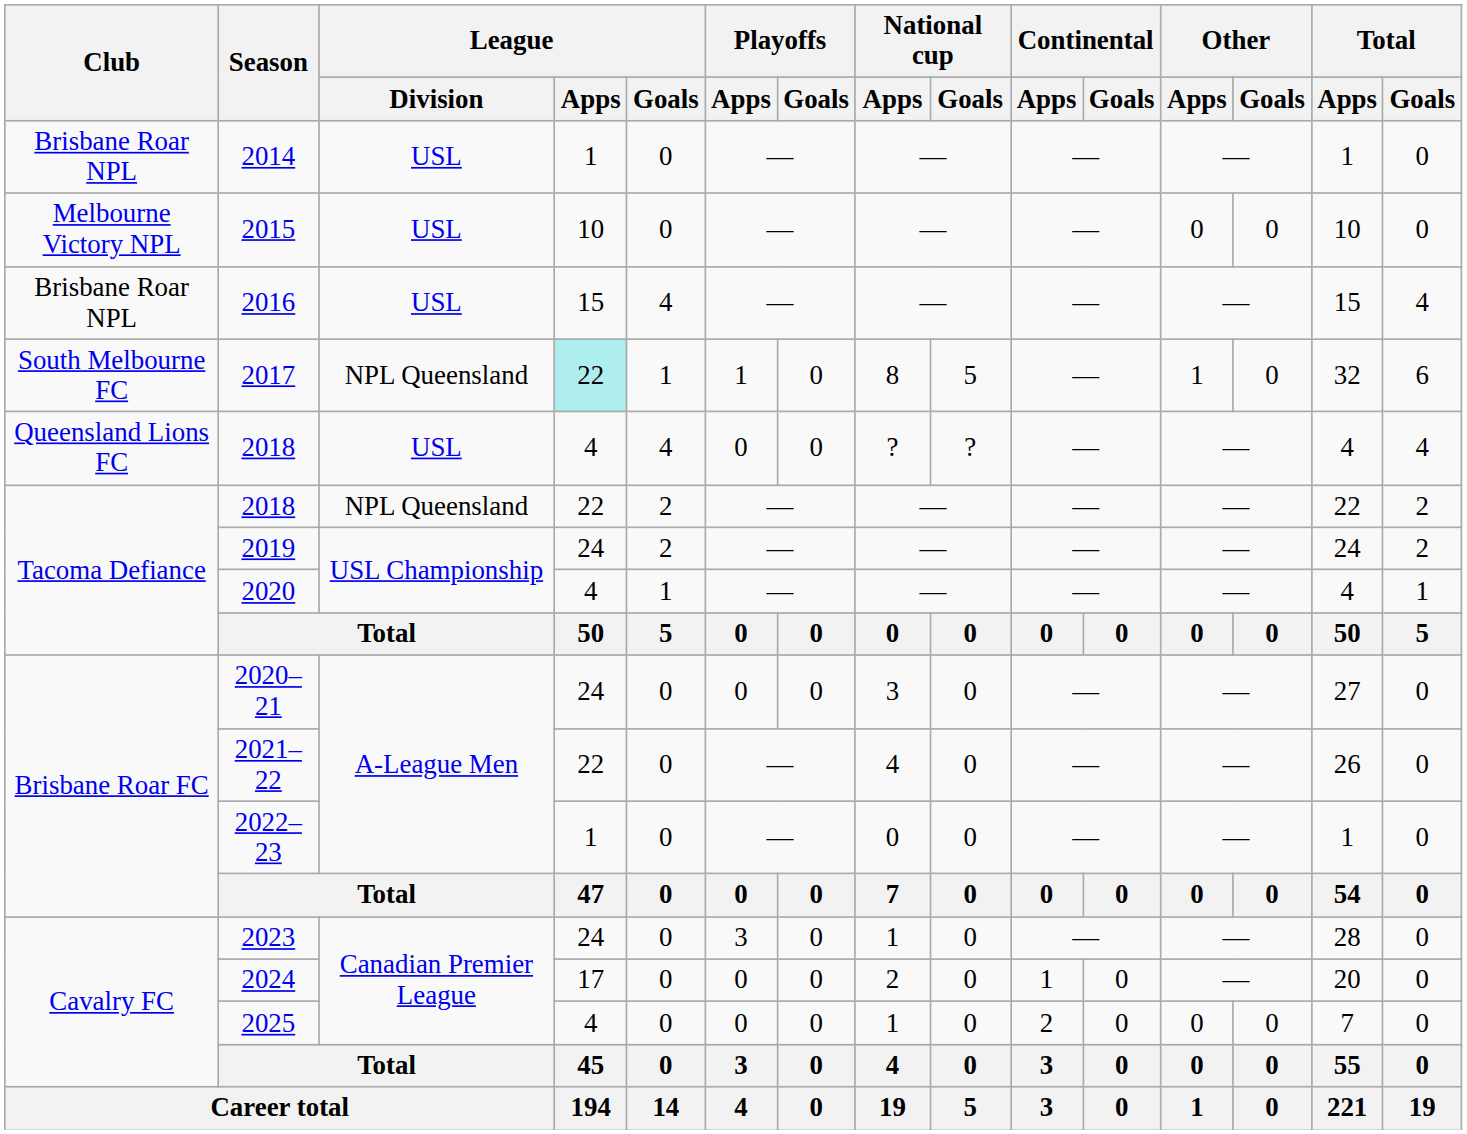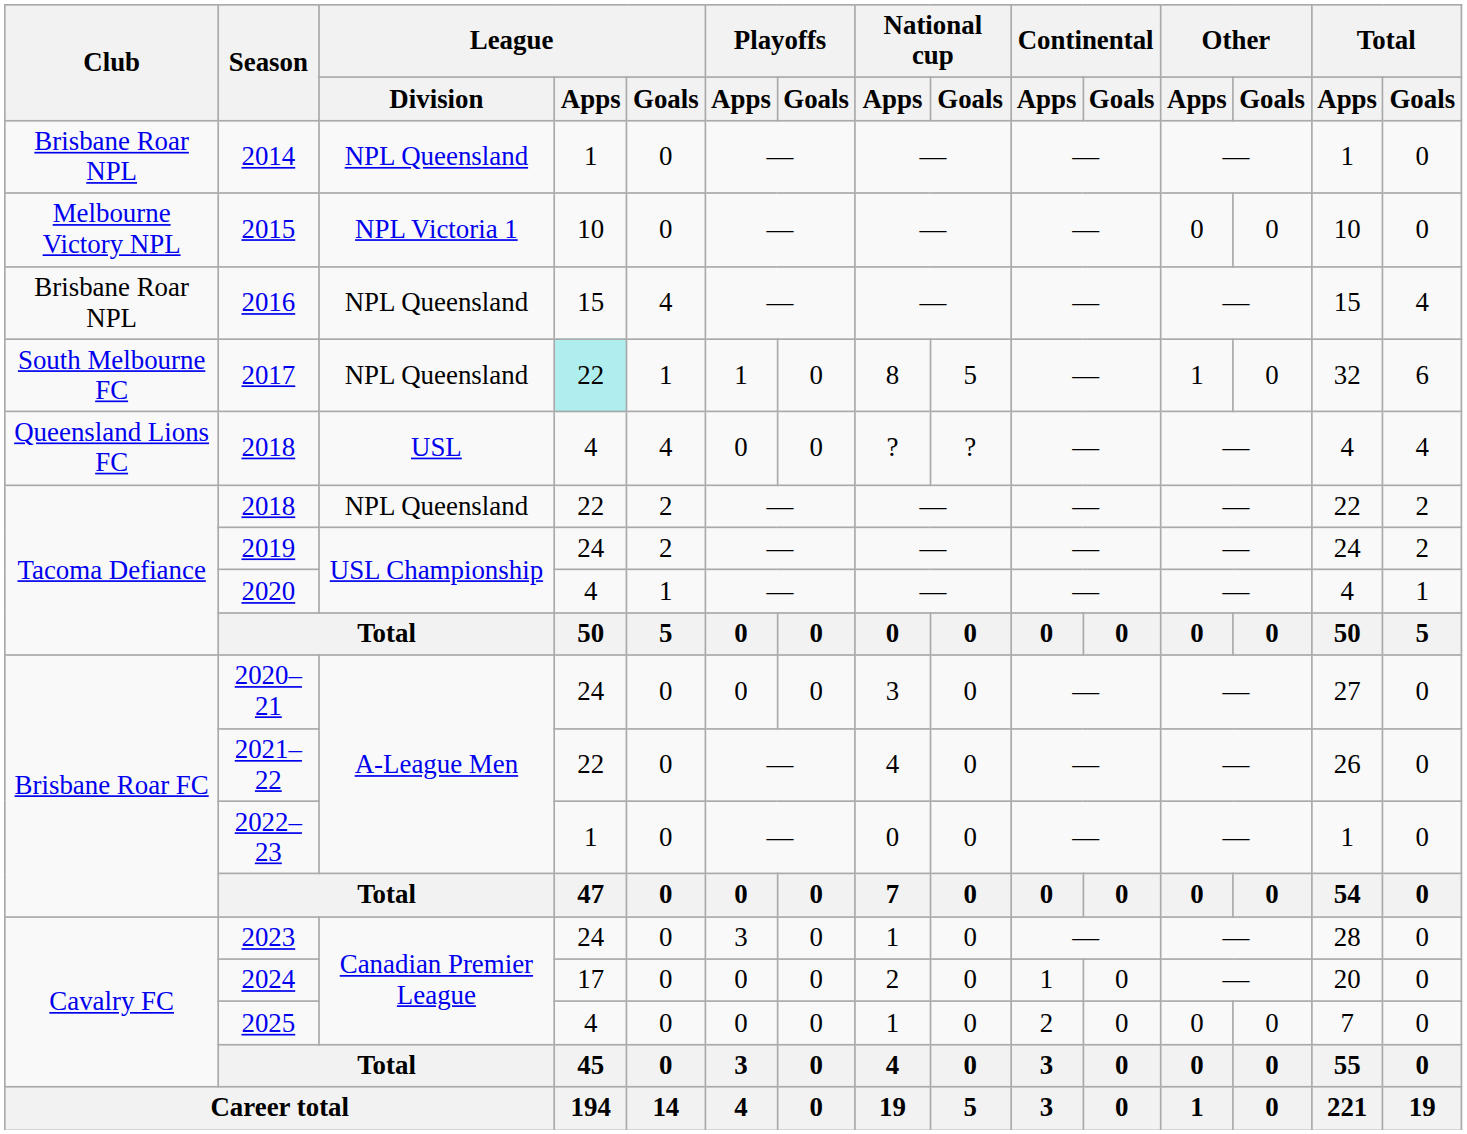2014 | League / Division: USL -> NPL Queensland
2015 | League / Division: USL -> NPL Victoria 1
2016 | League / Division: USL -> NPL Queensland
